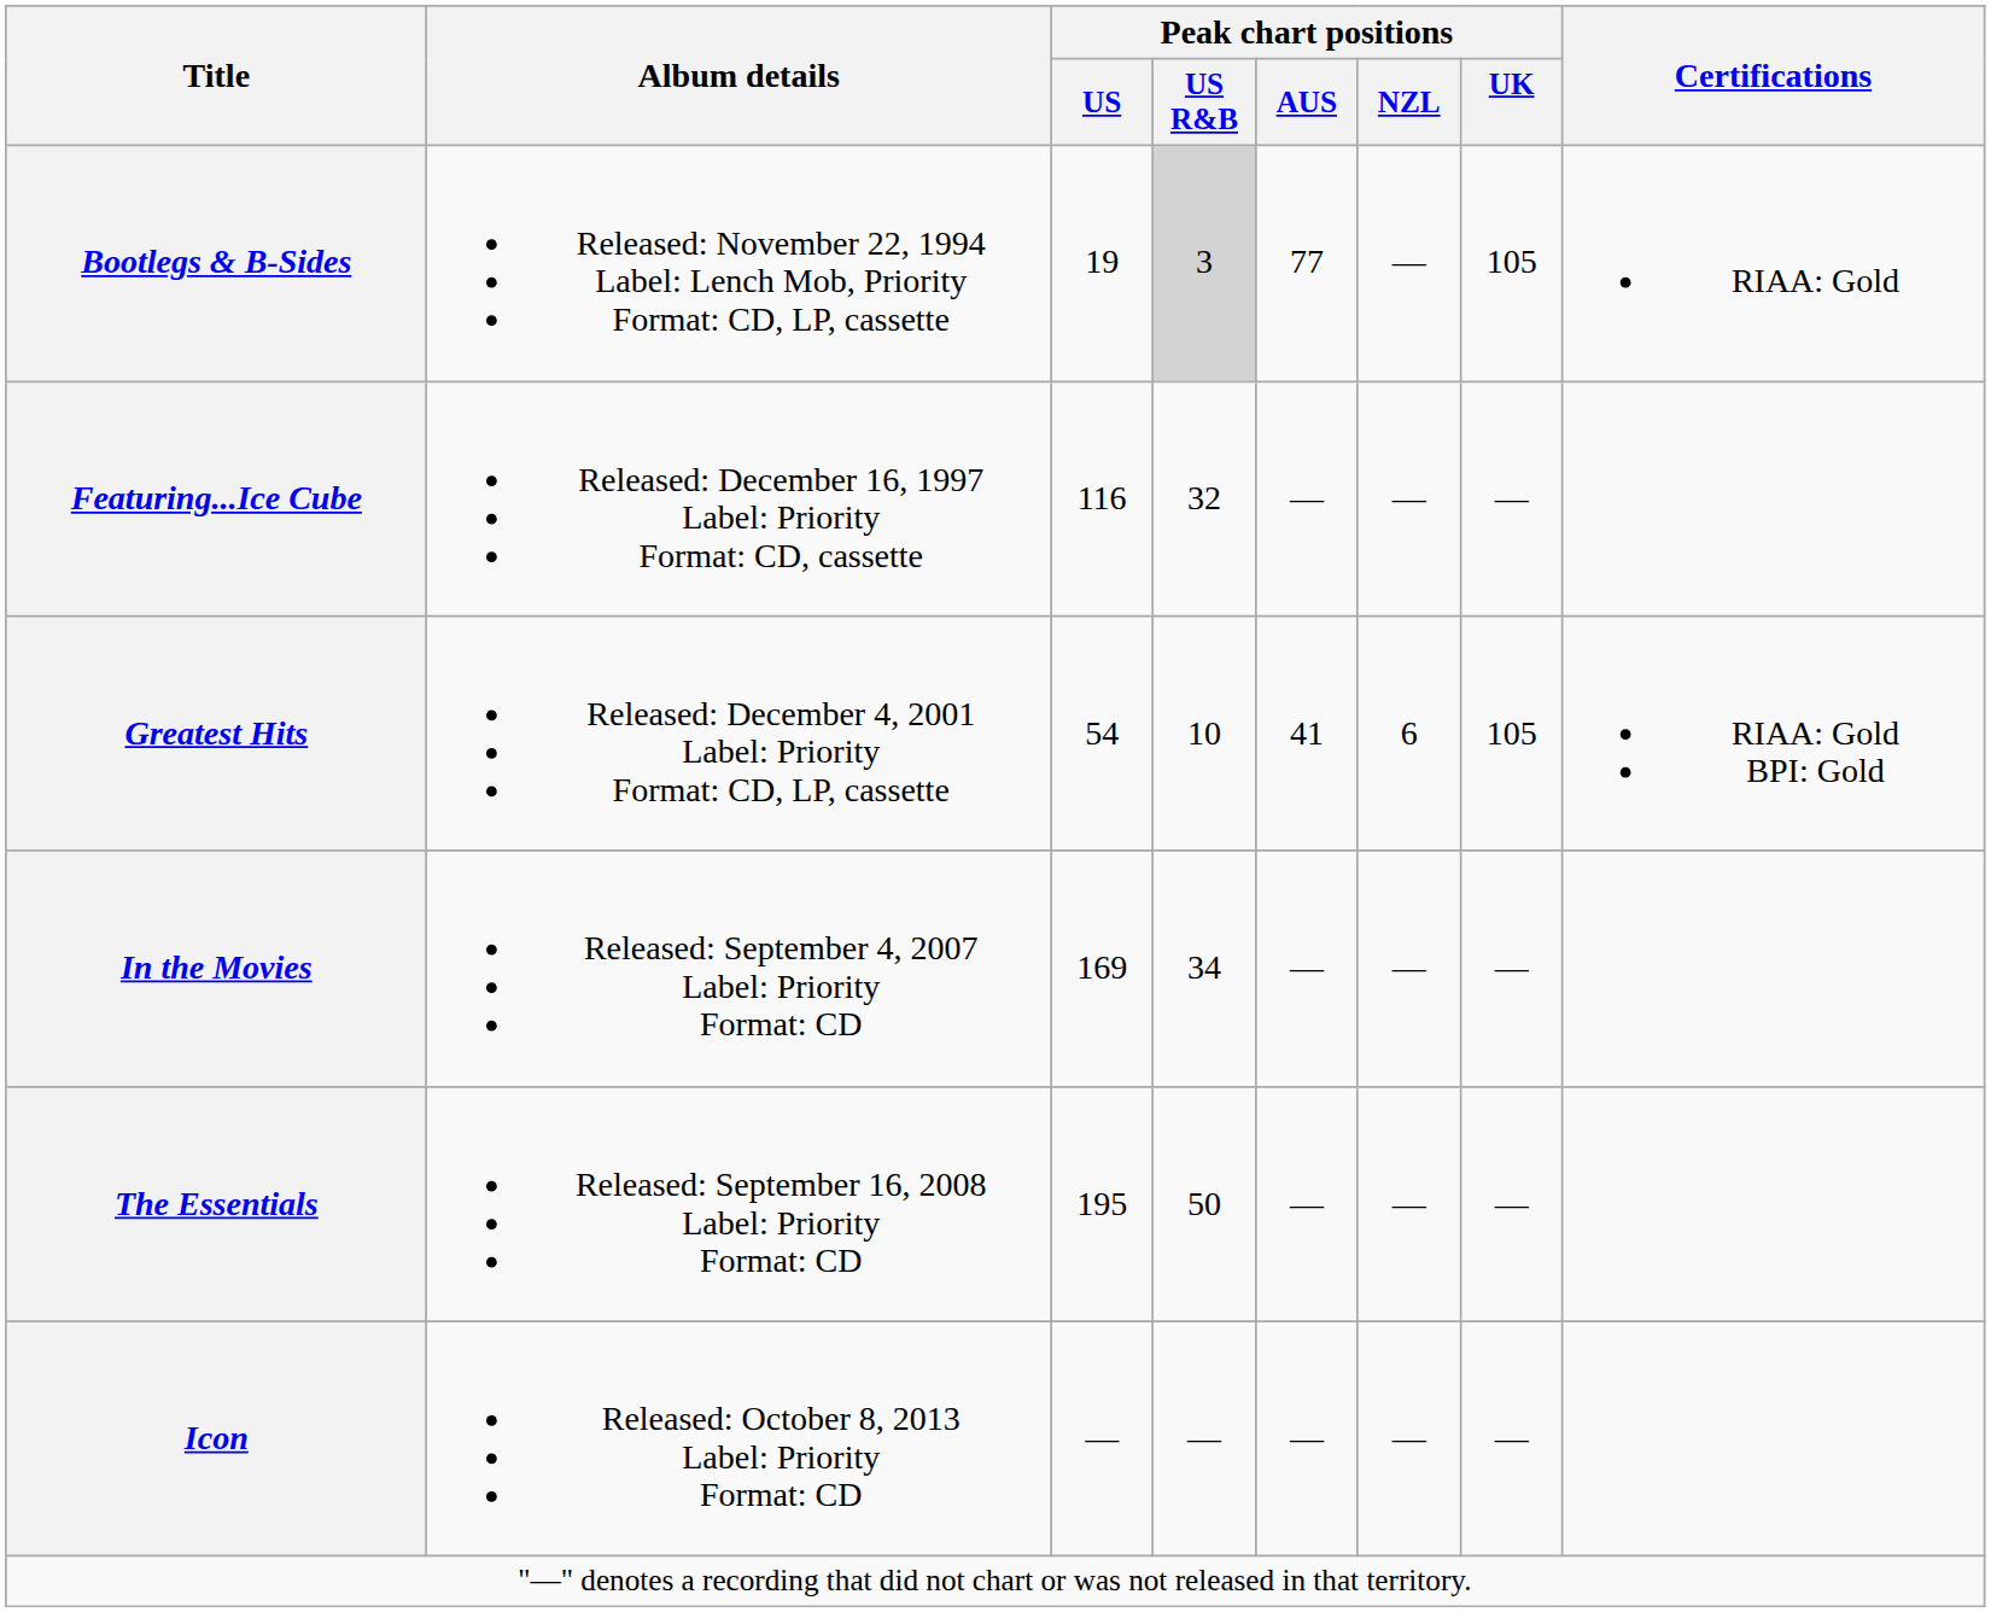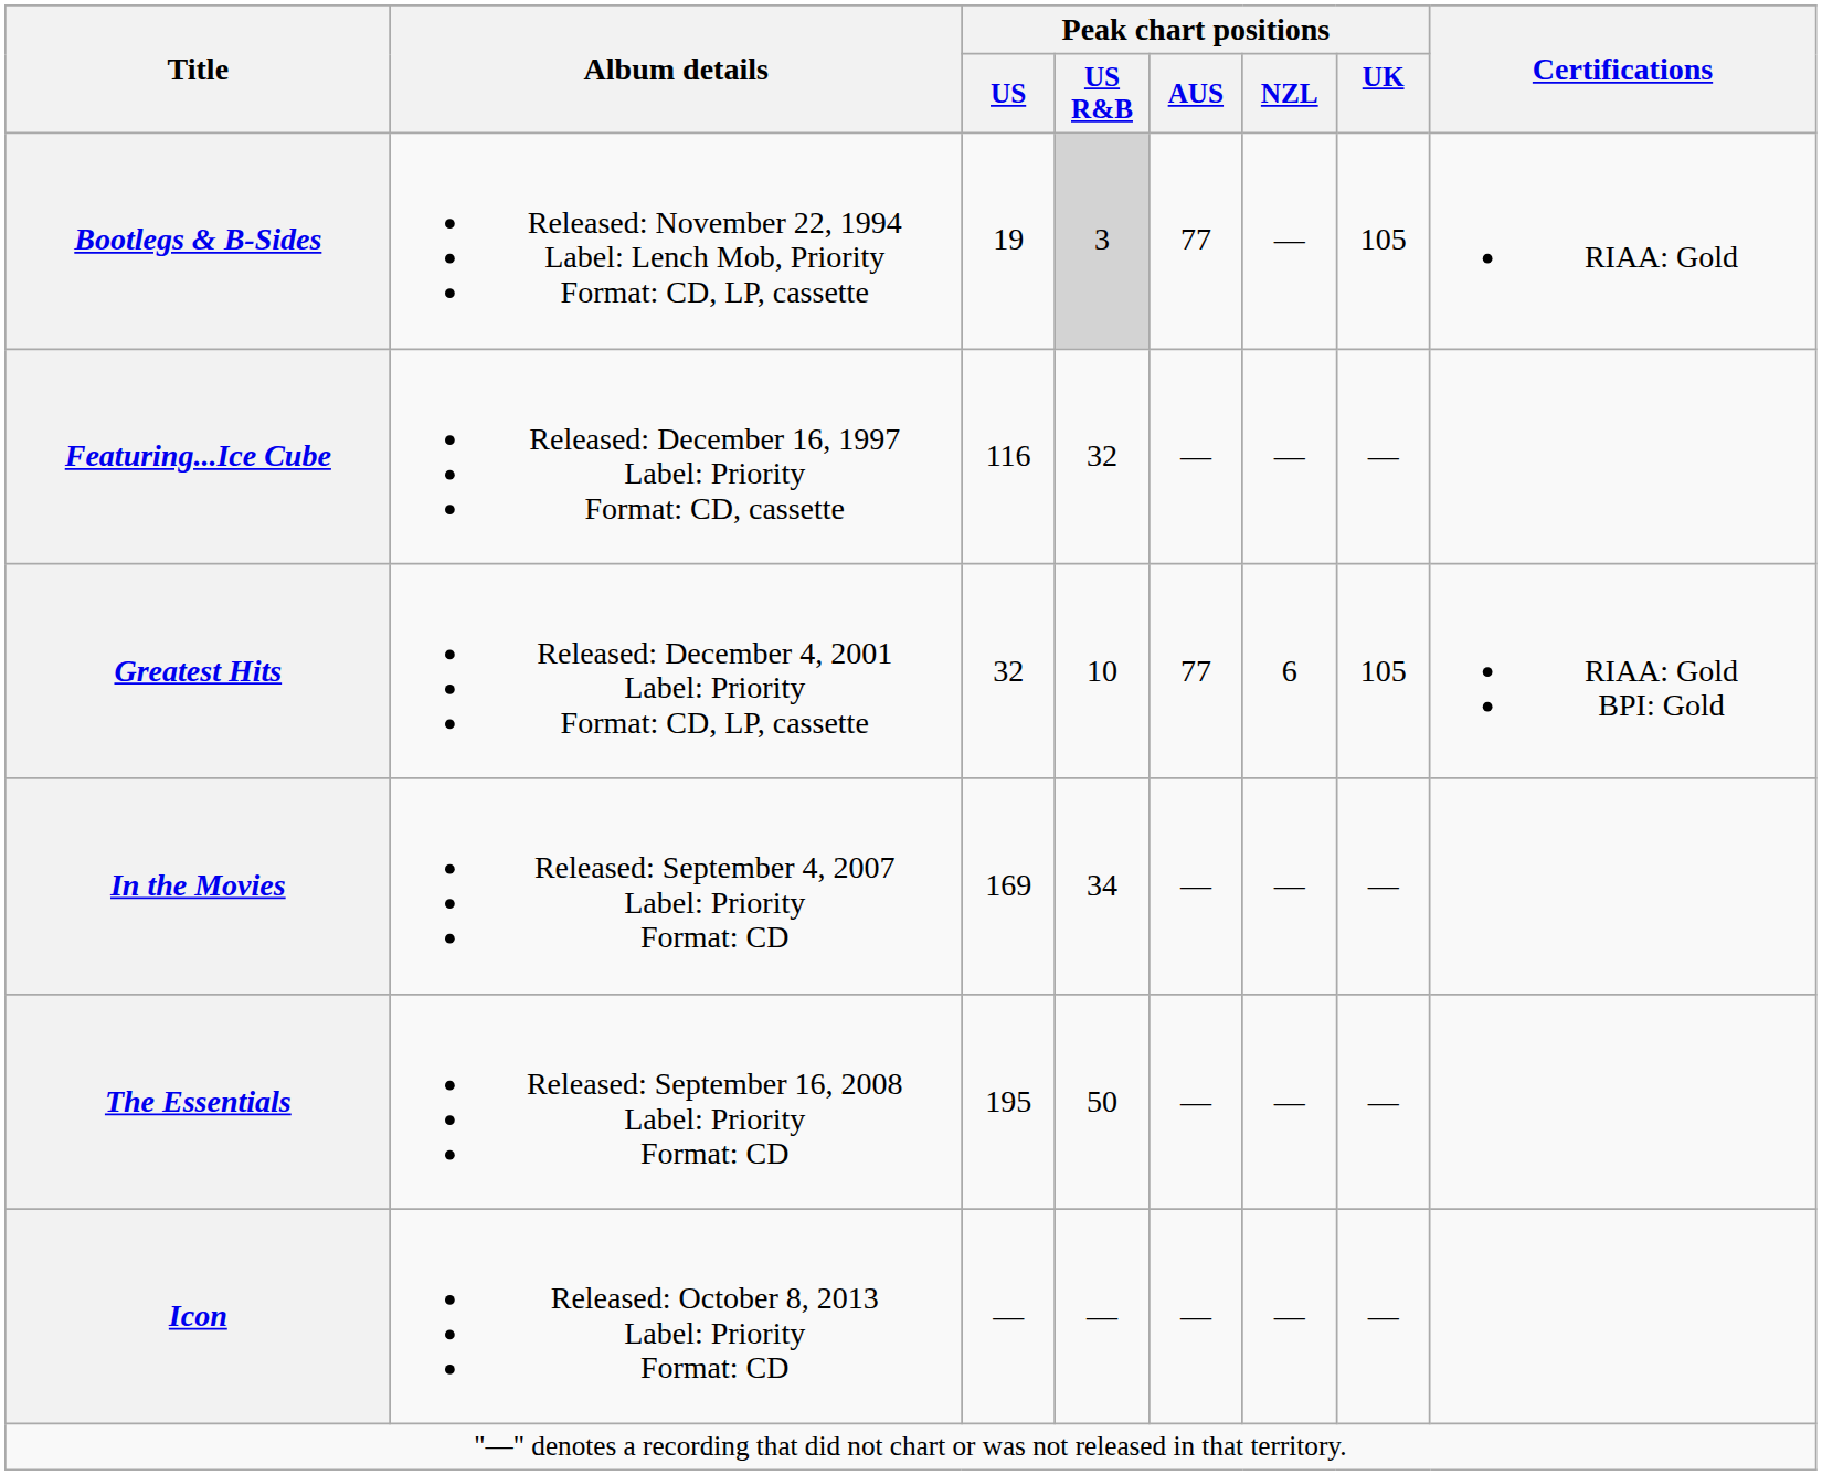Greatest Hits | Peak chart positions / US: 54 -> 32
Greatest Hits | Peak chart positions / AUS: 41 -> 77
